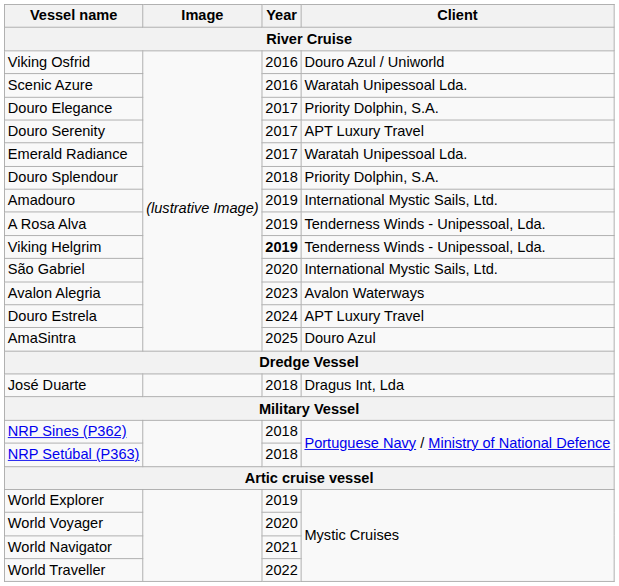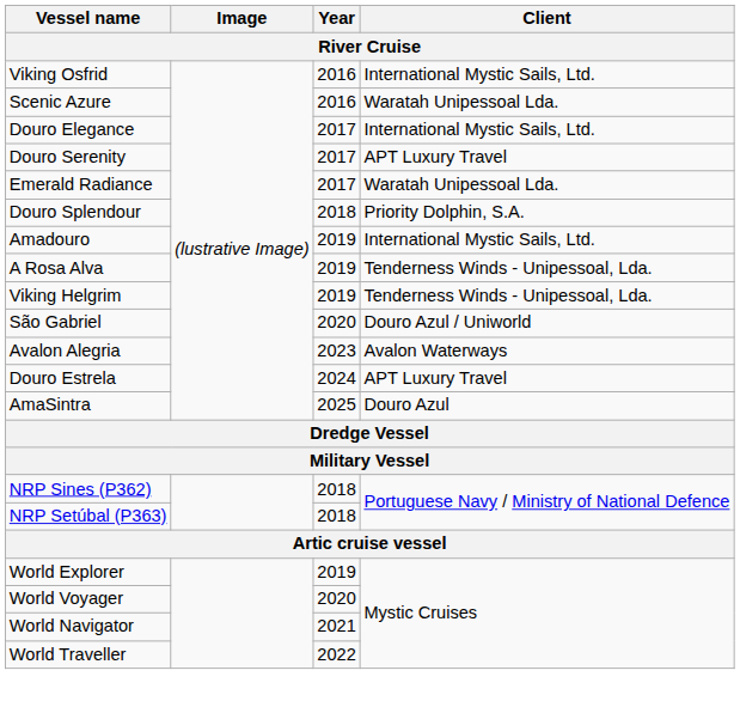Viking Osfrid | Client: Douro Azul / Uniworld -> International Mystic Sails, Ltd.
Douro Elegance | Client: Priority Dolphin, S.A. -> International Mystic Sails, Ltd.
Viking Helgrim | Year: bold -> normal
São Gabriel | Client: International Mystic Sails, Ltd. -> Douro Azul / Uniworld
- row: José Duarte | 2018 | Dragus Int, Lda
